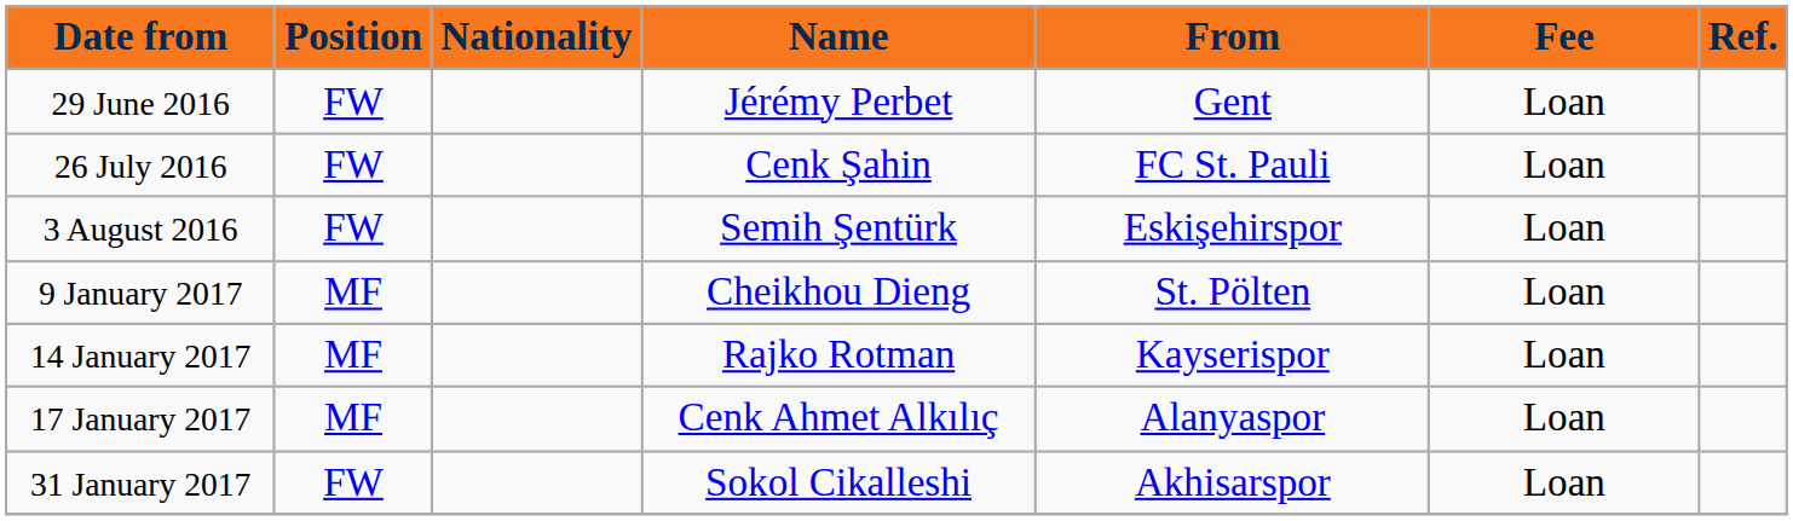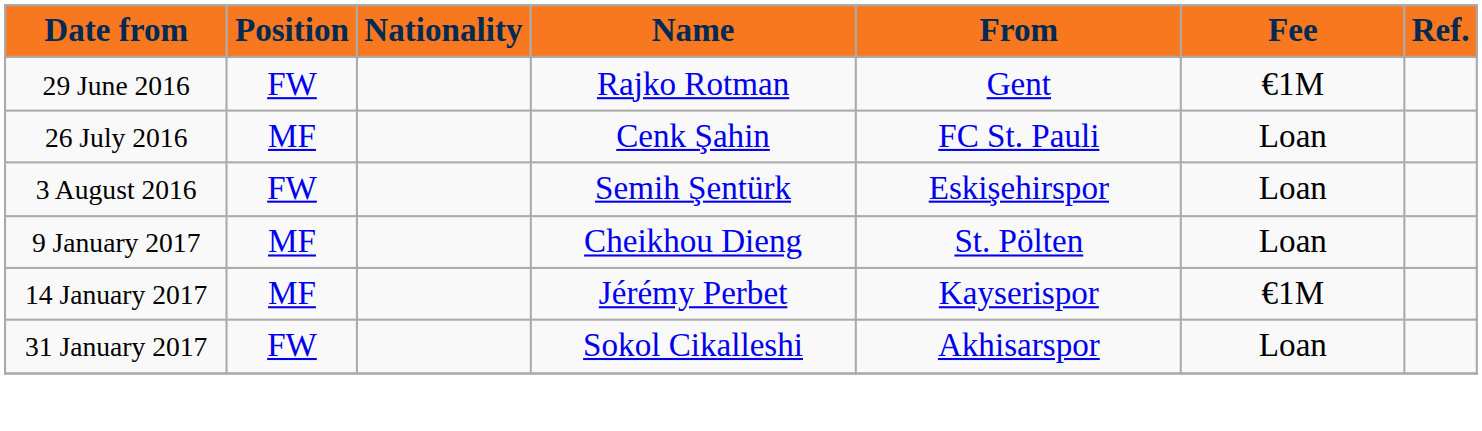29 June 2016 | Name: Jérémy Perbet -> Rajko Rotman
29 June 2016 | Fee: Loan -> €1M
26 July 2016 | Position: FW -> MF
14 January 2017 | Name: Rajko Rotman -> Jérémy Perbet
14 January 2017 | Fee: Loan -> €1M
- row: 17 January 2017 | MF | Cenk Ahmet Alkılıç | Alanyaspor | Loan
